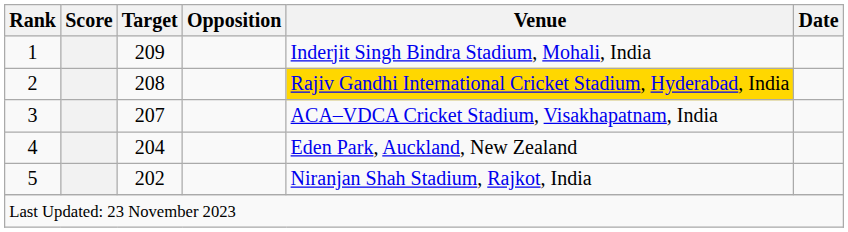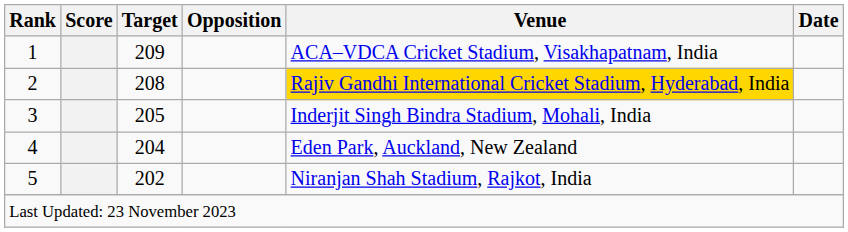1 | Venue: Inderjit Singh Bindra Stadium, Mohali, India -> ACA–VDCA Cricket Stadium, Visakhapatnam, India
3 | Target: 207 -> 205
3 | Venue: ACA–VDCA Cricket Stadium, Visakhapatnam, India -> Inderjit Singh Bindra Stadium, Mohali, India
